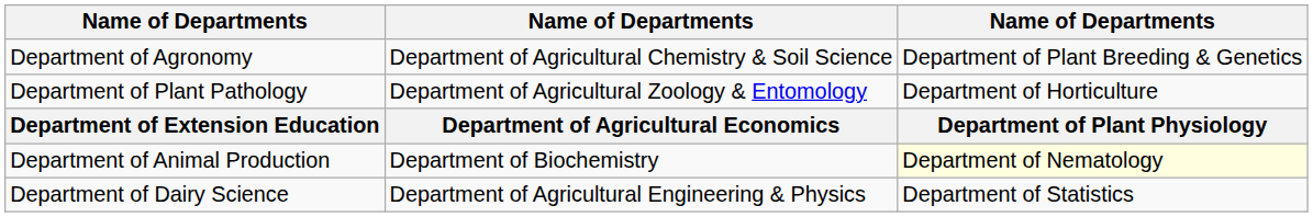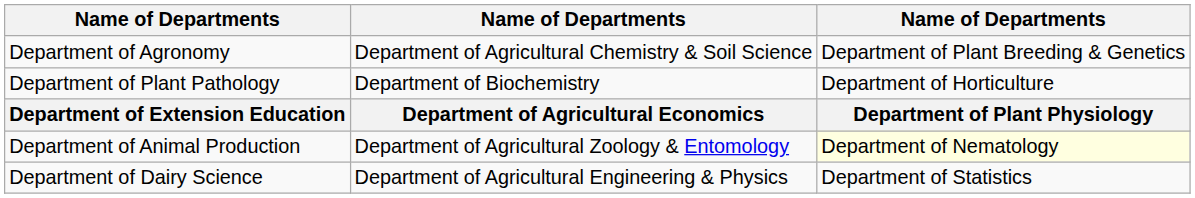Department of Plant Pathology | column 2: Department of Agricultural Zoology & Entomology -> Department of Biochemistry
Department of Animal Production | column 2: Department of Biochemistry -> Department of Agricultural Zoology & Entomology
